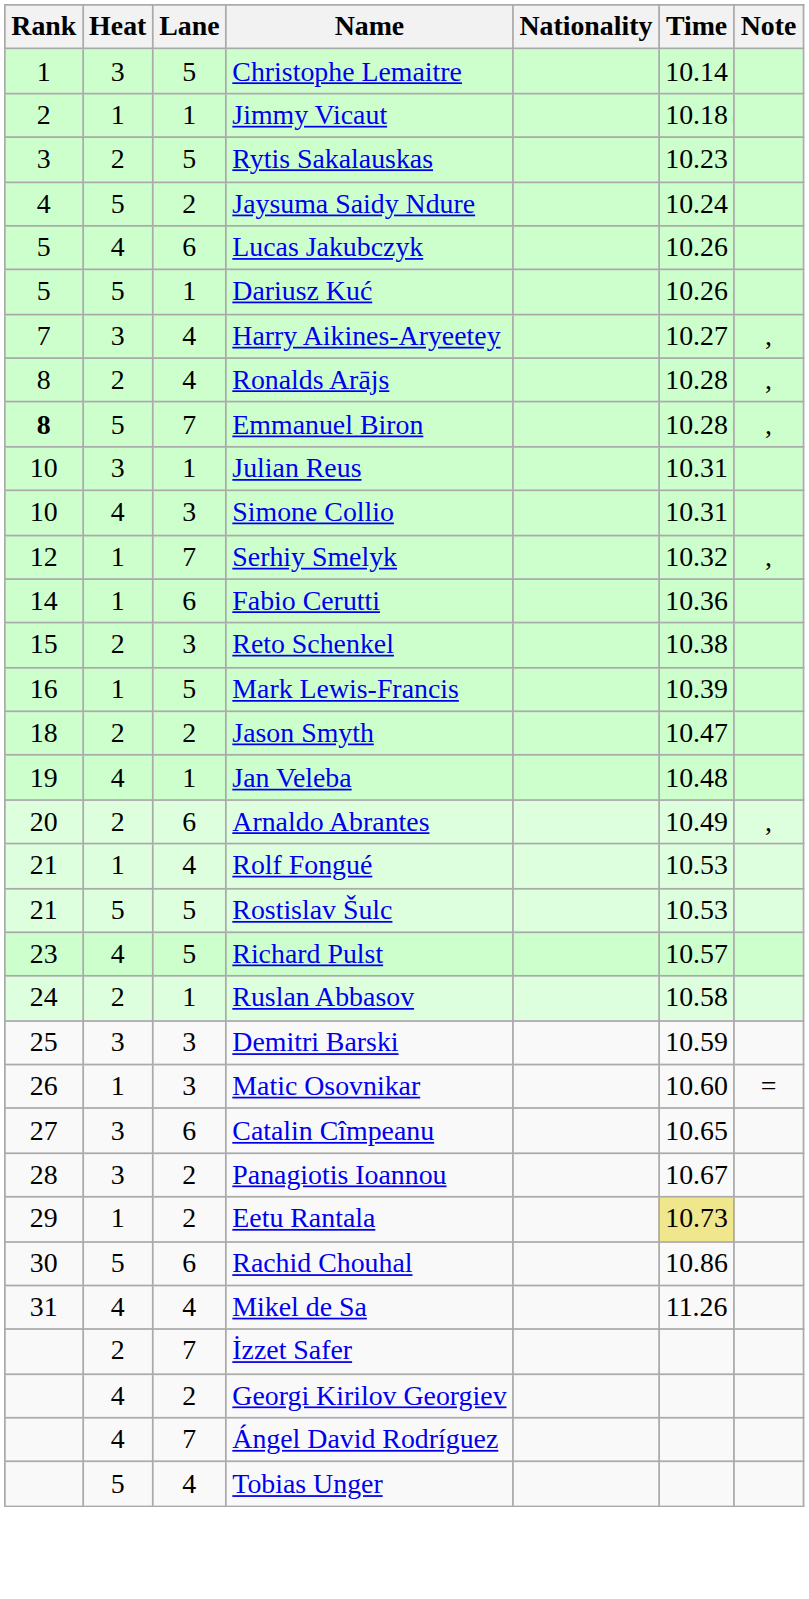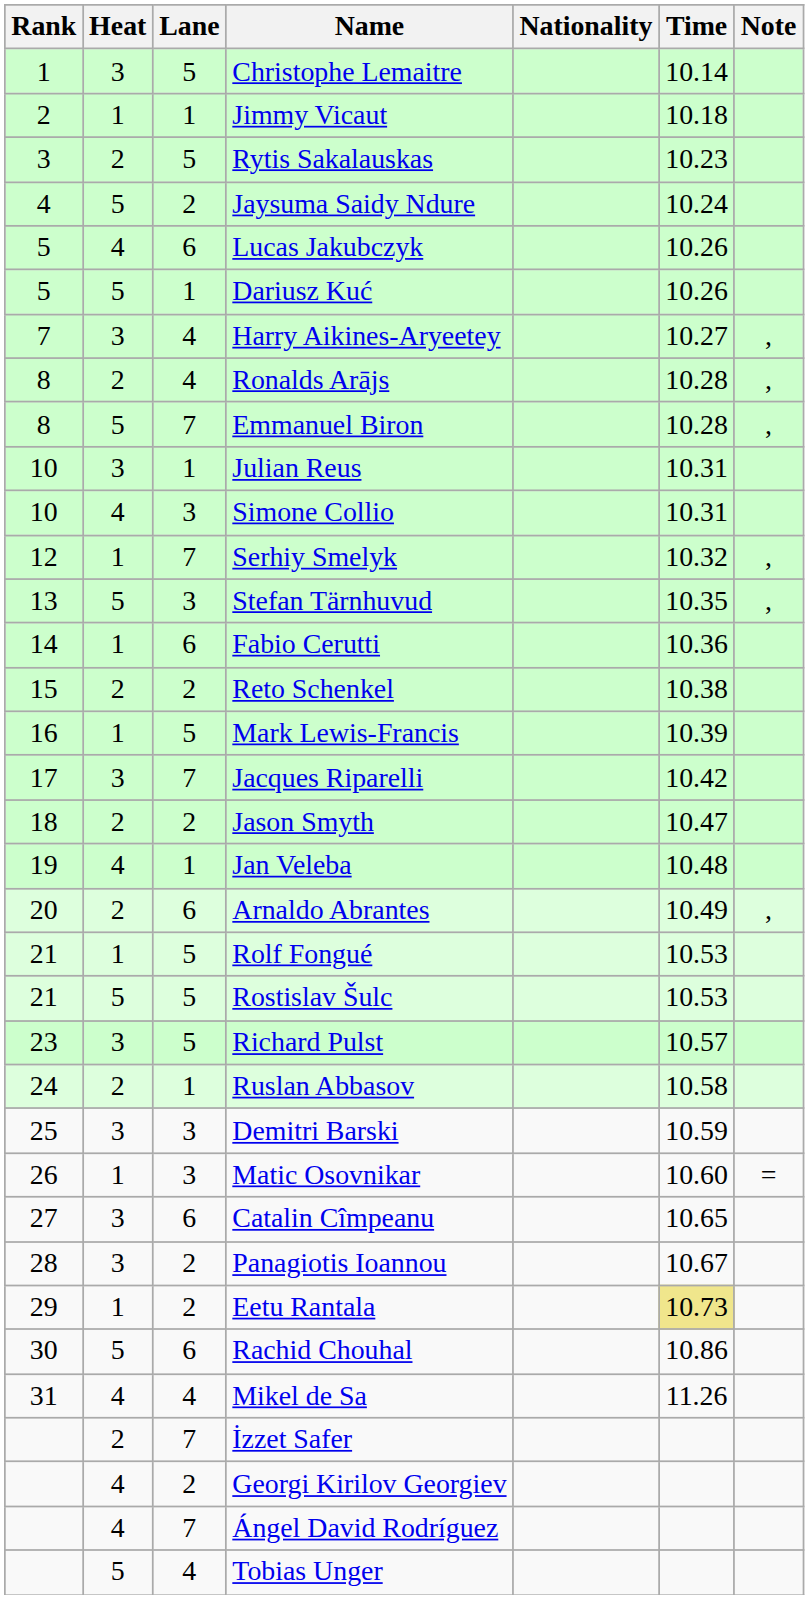Emmanuel Biron | Rank: bold -> normal
+ row: 13 | 5 | 3 | Stefan Tärnhuvud | 10.35 | ,
Reto Schenkel | Lane: 3 -> 2
+ row: 17 | 3 | 7 | Jacques Riparelli | 10.42
Rolf Fongué | Lane: 4 -> 5
Richard Pulst | Heat: 4 -> 3
